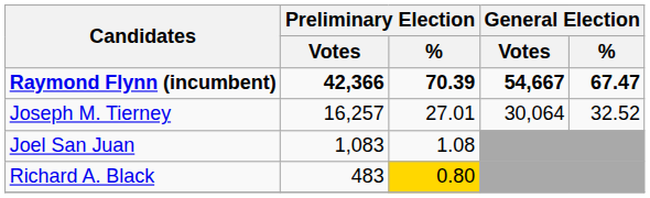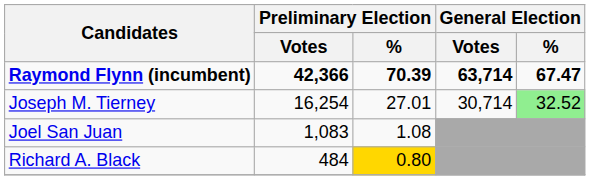Raymond Flynn (incumbent) | General Election / Votes: 54,667 -> 63,714
Joseph M. Tierney | Preliminary Election / Votes: 16,257 -> 16,254
Joseph M. Tierney | General Election / Votes: 30,064 -> 30,714
Joseph M. Tierney | General Election / %: no background -> lightgreen background
Richard A. Black | Preliminary Election / Votes: 483 -> 484
